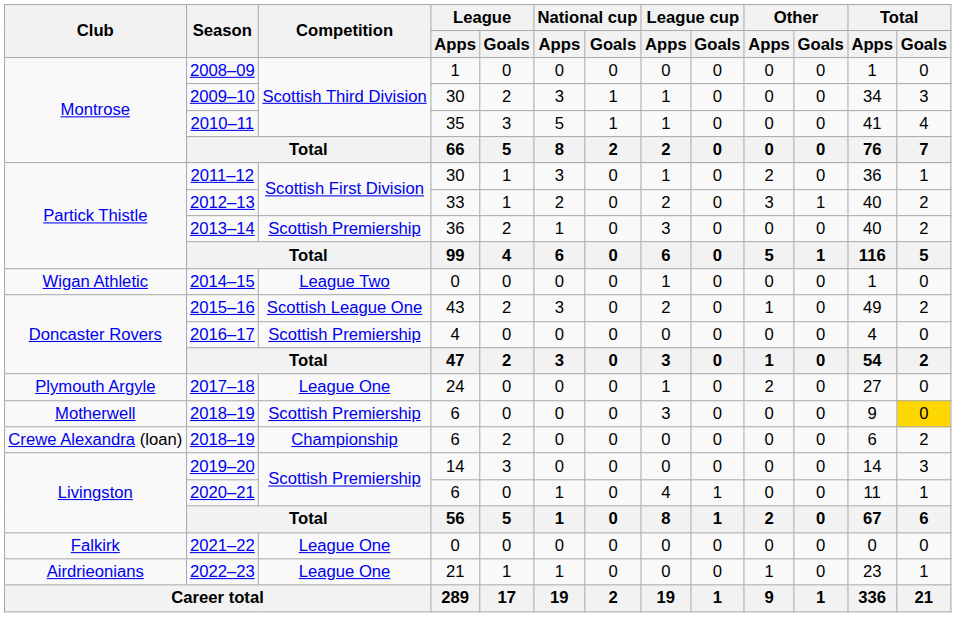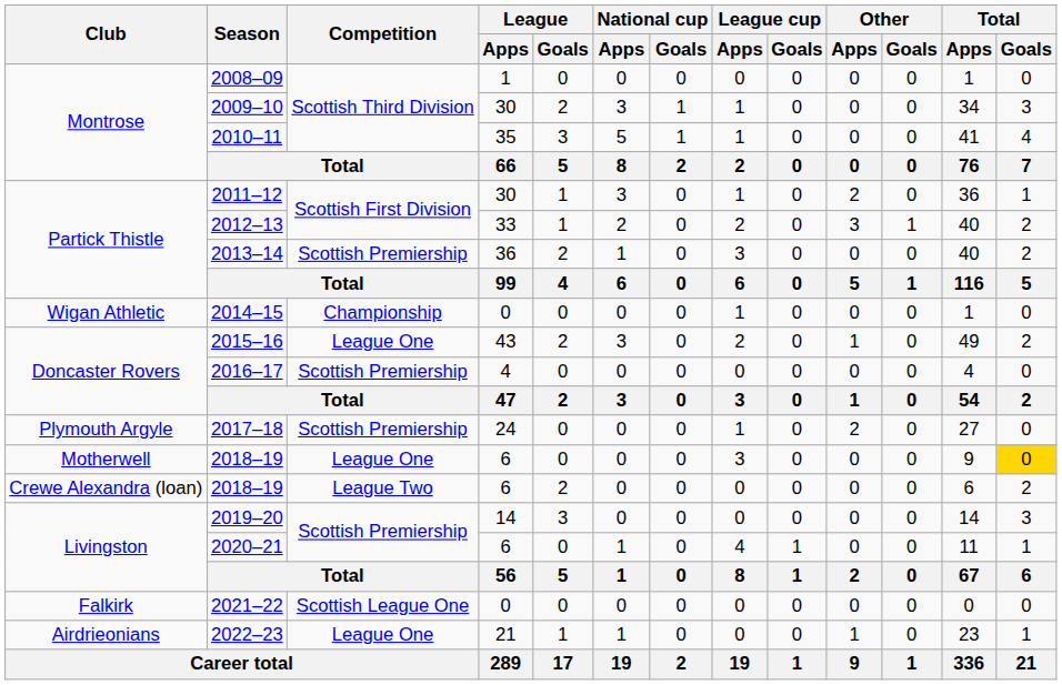2014–15 | Competition: League Two -> Championship
2015–16 | Competition: Scottish League One -> League One
2017–18 | Competition: League One -> Scottish Premiership
Motherwell / 2018–19 | Competition: Scottish Premiership -> League One
Crewe Alexandra (loan) / 2018–19 | Competition: Championship -> League Two
2021–22 | Competition: League One -> Scottish League One
